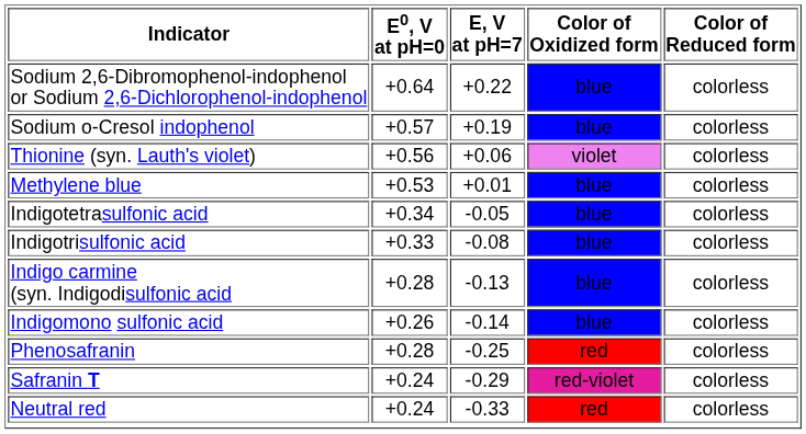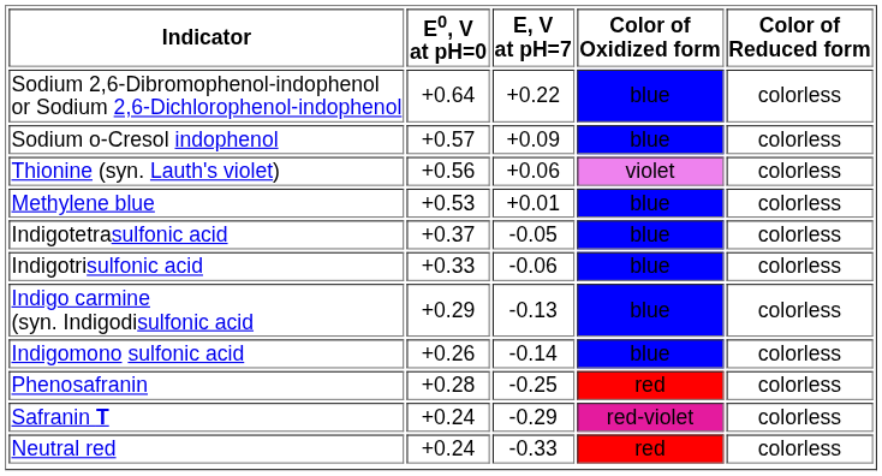Sodium o-Cresol indophenol | E, V at pH=7: +0.19 -> +0.09
Indigotetrasulfonic acid | E0, V at pH=0: +0.34 -> +0.37
Indigotrisulfonic acid | E, V at pH=7: -0.08 -> -0.06
Indigo carmine (syn. Indigodisulfonic acid | E0, V at pH=0: +0.28 -> +0.29
